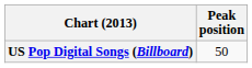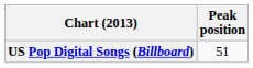US Pop Digital Songs (Billboard) | Peak position: 50 -> 51
